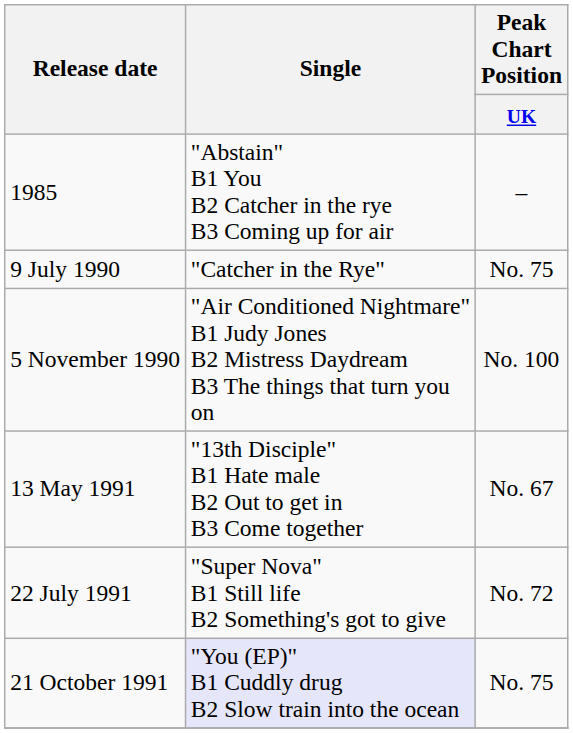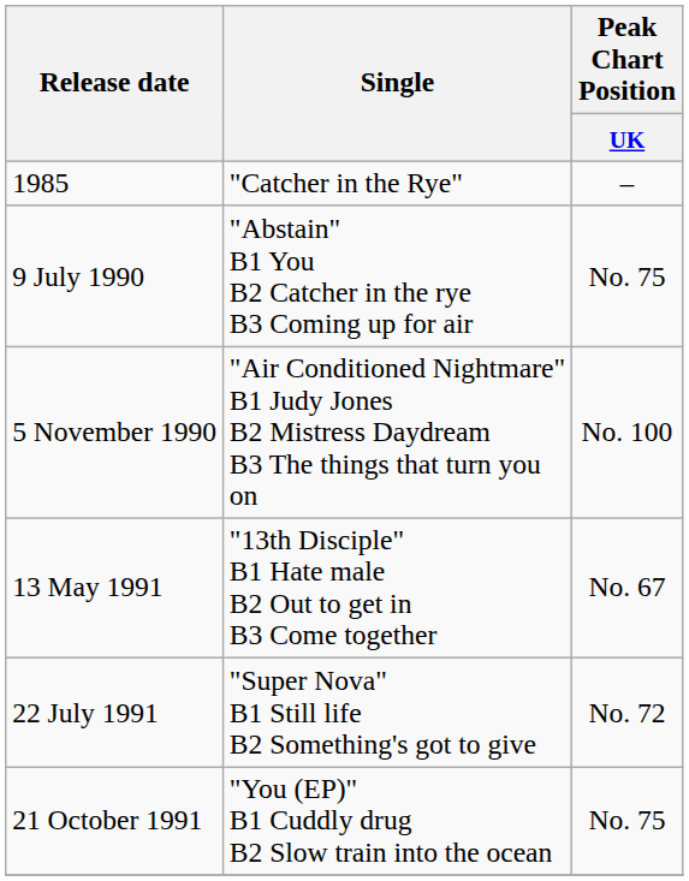1985 | Single: "Abstain" B1 You B2 Catcher in the rye B3 Coming up for air -> "Catcher in the Rye"
9 July 1990 | Single: "Catcher in the Rye" -> "Abstain" B1 You B2 Catcher in the rye B3 Coming up for air
21 October 1991 | Single: lavender background -> no background
